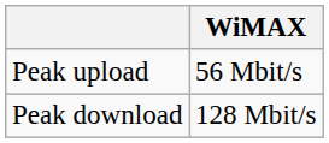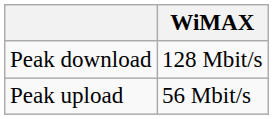rows swapped: Peak download <-> Peak upload
